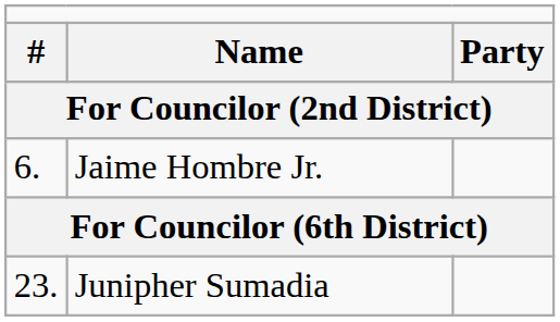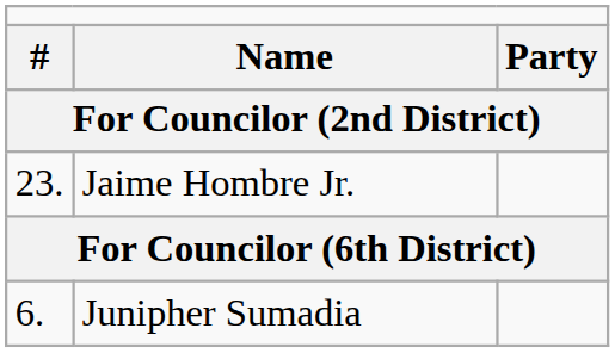Jaime Hombre Jr. | column 1: 6. -> 23.
Junipher Sumadia | column 1: 23. -> 6.
